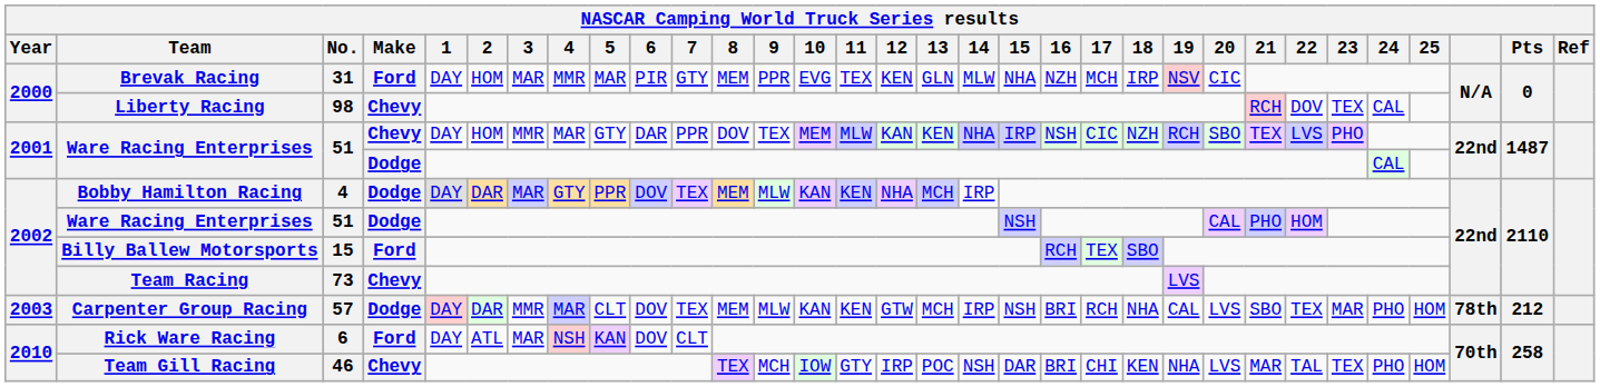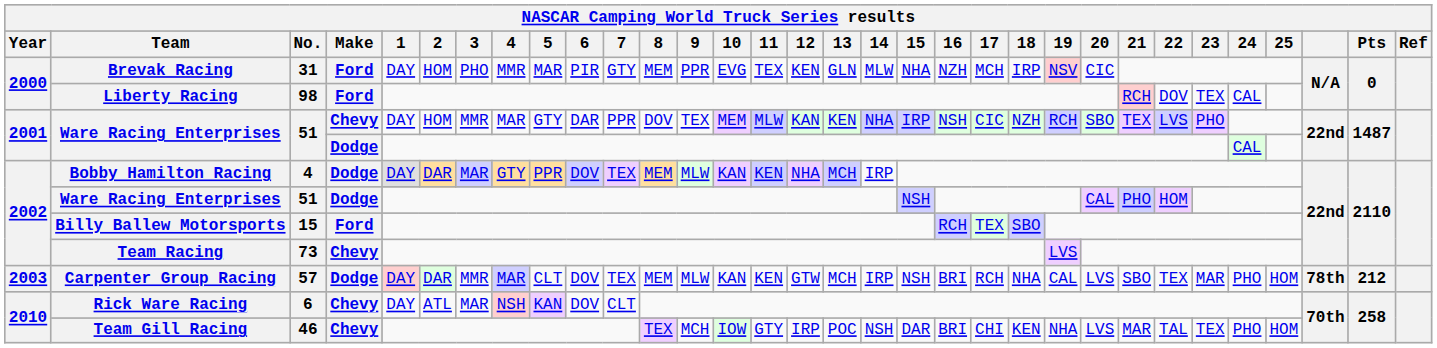Brevak Racing | 3: MAR -> PHO
Liberty Racing | Make: Chevy -> Ford
Rick Ware Racing | Make: Ford -> Chevy
